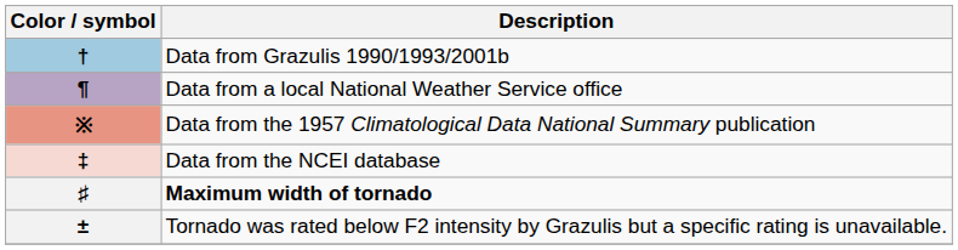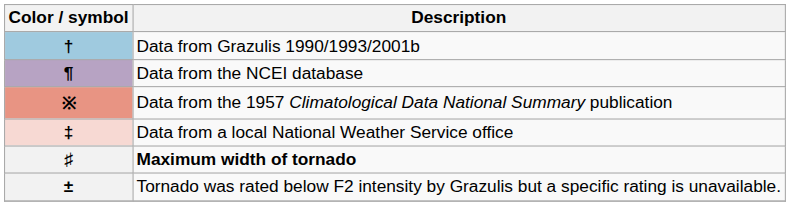¶ | Description: Data from a local National Weather Service office -> Data from the NCEI database
‡ | Description: Data from the NCEI database -> Data from a local National Weather Service office
